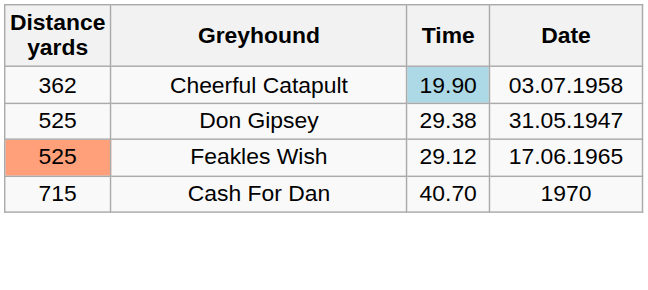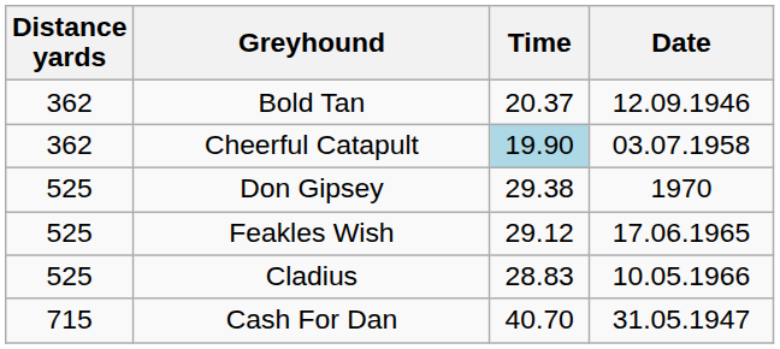+ row: 362 | Bold Tan | 20.37 | 12.09.1946
Don Gipsey | Date: 31.05.1947 -> 1970
Feakles Wish | Distance yards: lightsalmon background -> no background
+ row: 525 | Cladius | 28.83 | 10.05.1966
Cash For Dan | Date: 1970 -> 31.05.1947
